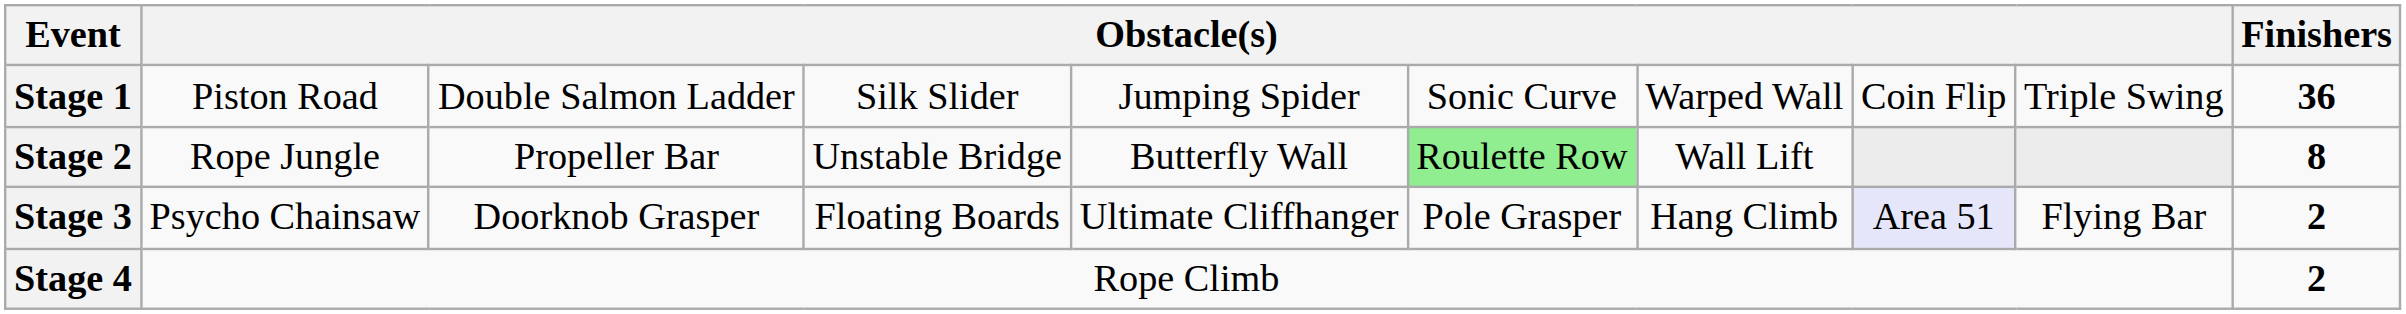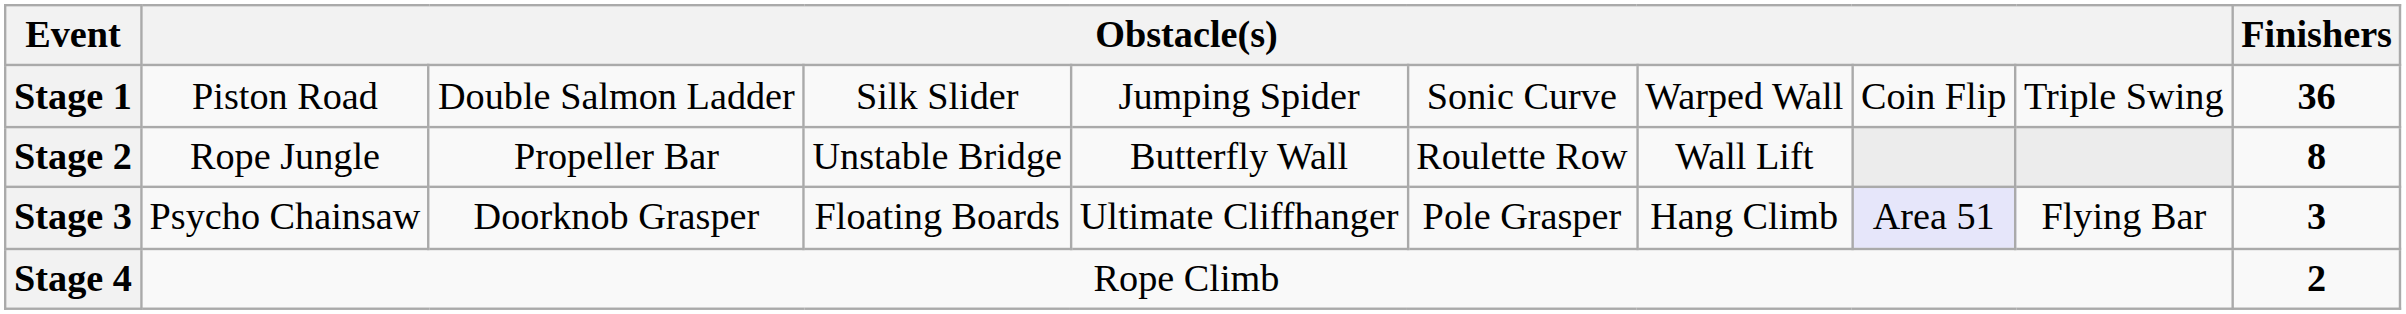Stage 2 | column 6: lightgreen background -> no background
Stage 3 | Finishers: 2 -> 3
